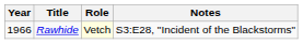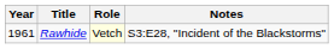Rawhide | Year: 1966 -> 1961
